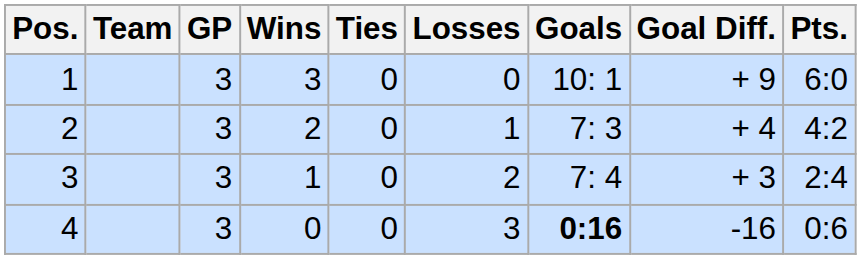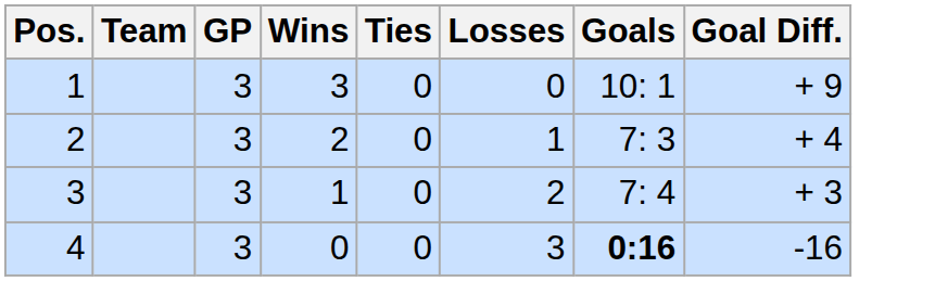- column: Pts. | 6:0 | 4:2 | 2:4 | 0:6
